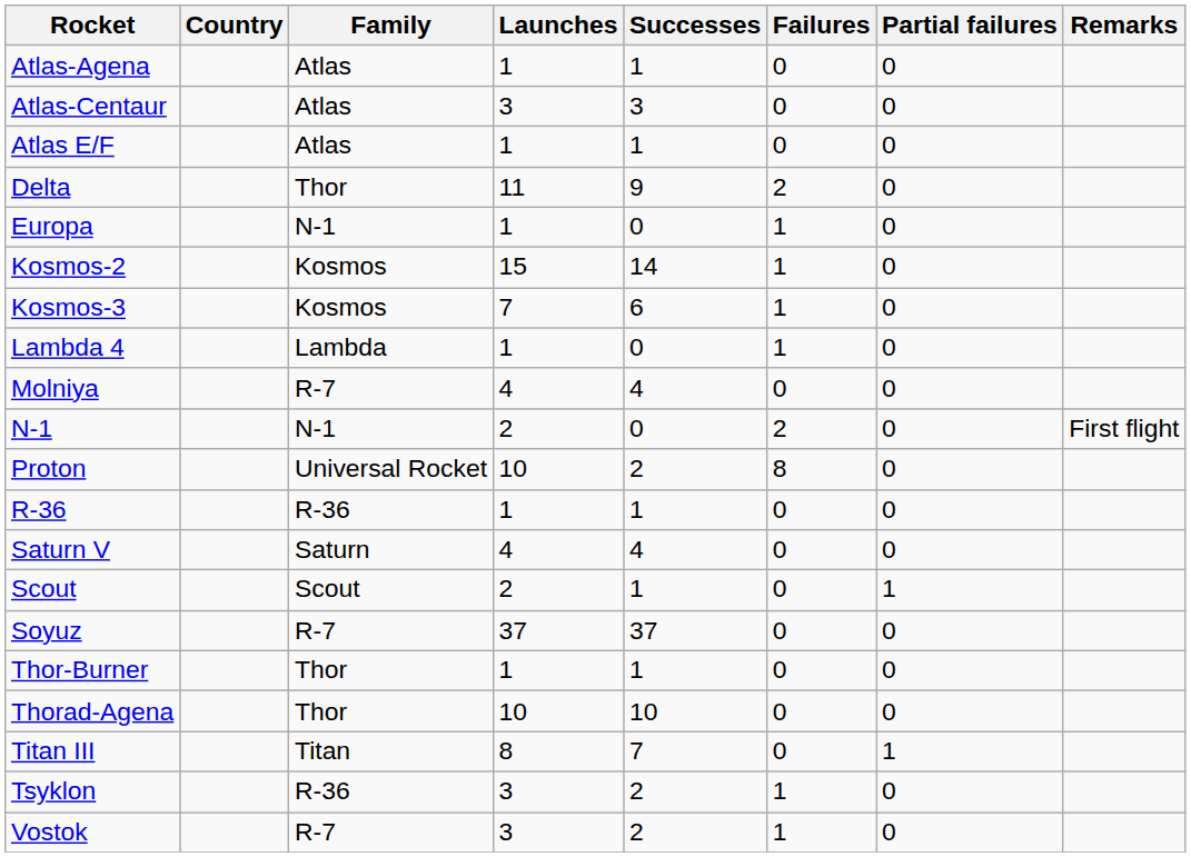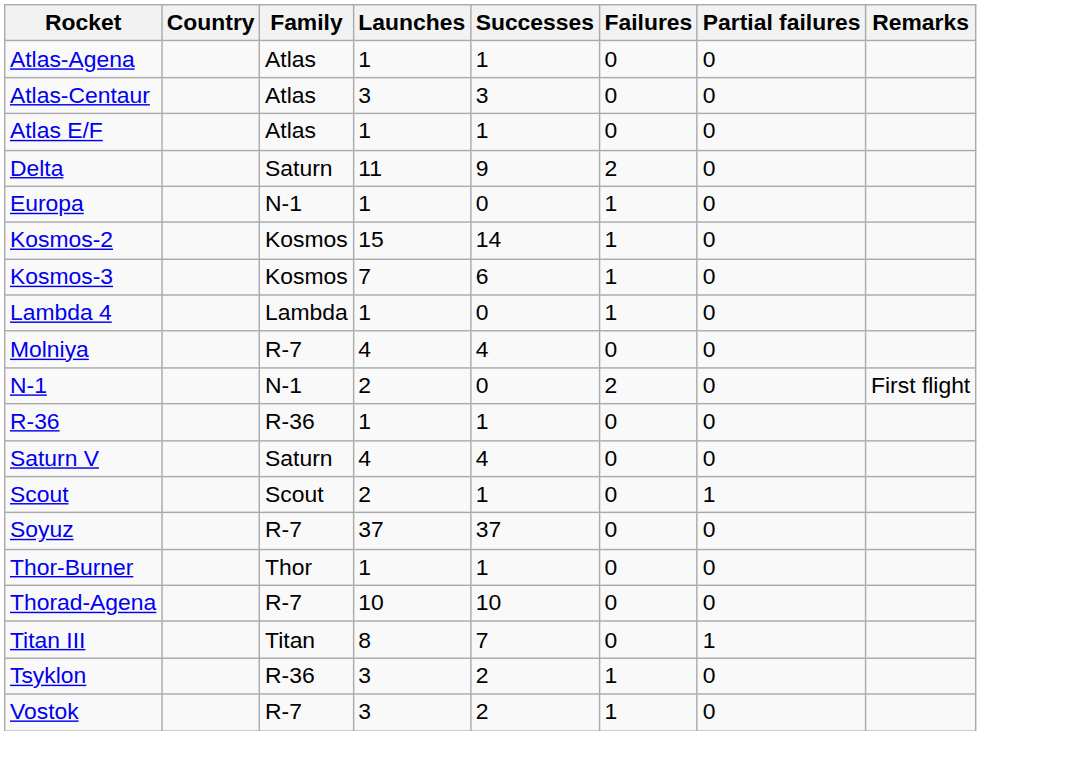Delta | Family: Thor -> Saturn
- row: Proton | Universal Rocket | 10 | 2 | 8 | 0
Thorad-Agena | Family: Thor -> R-7
